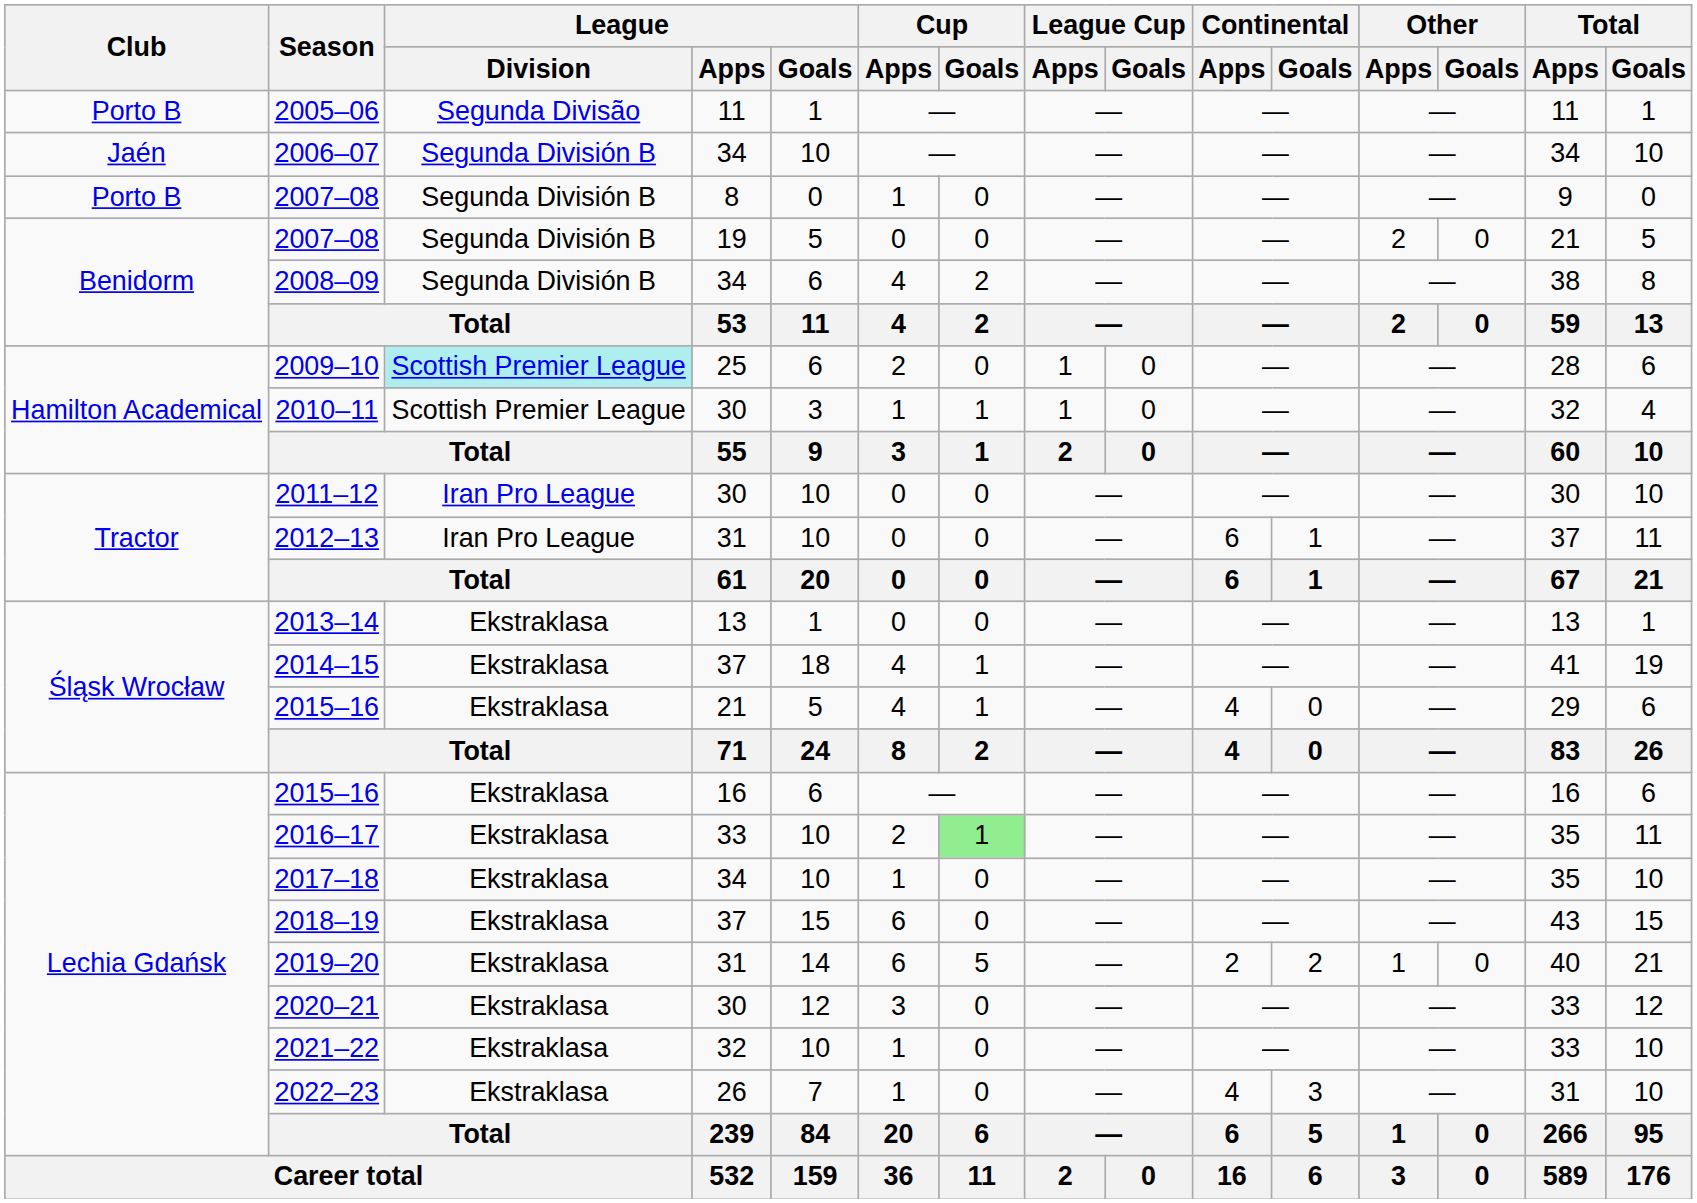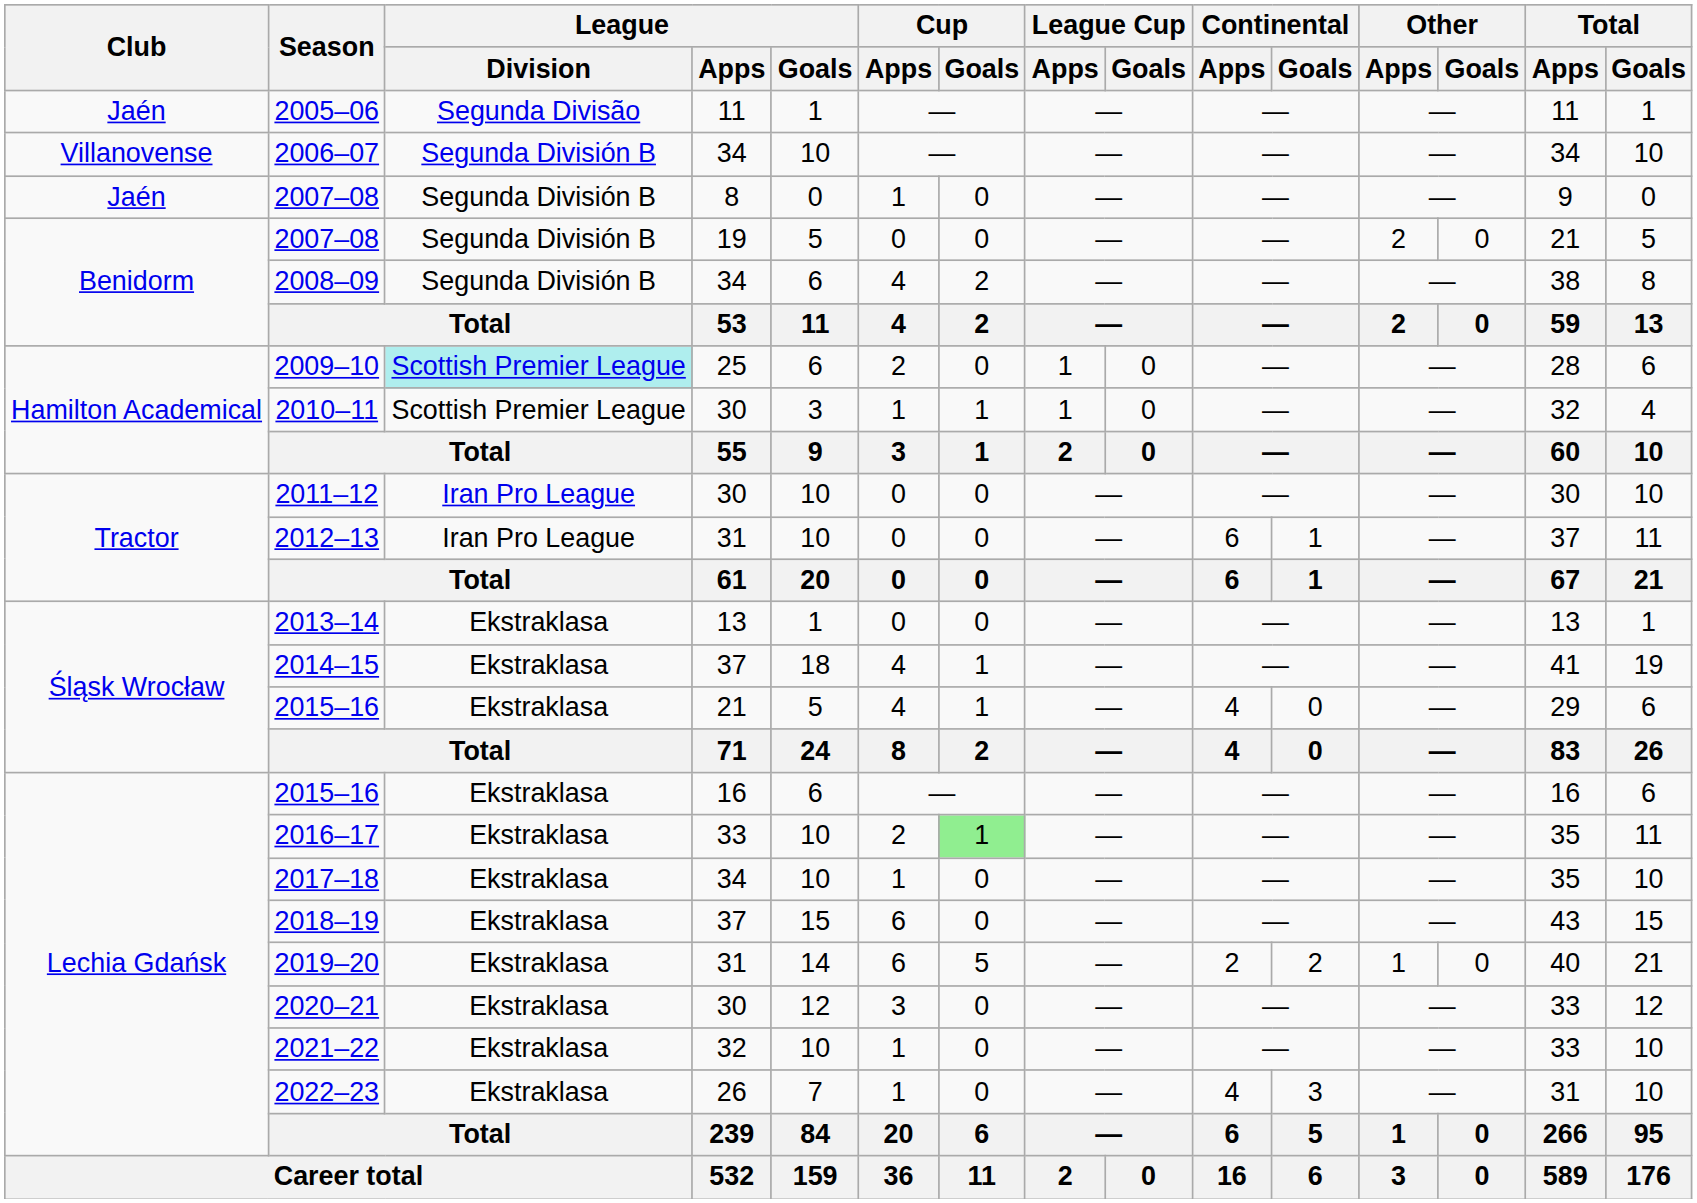2005–06 | Club: Porto B -> Jaén
2006–07 | Club: Jaén -> Villanovense
2007–08 / 8 | Club: Porto B -> Jaén
